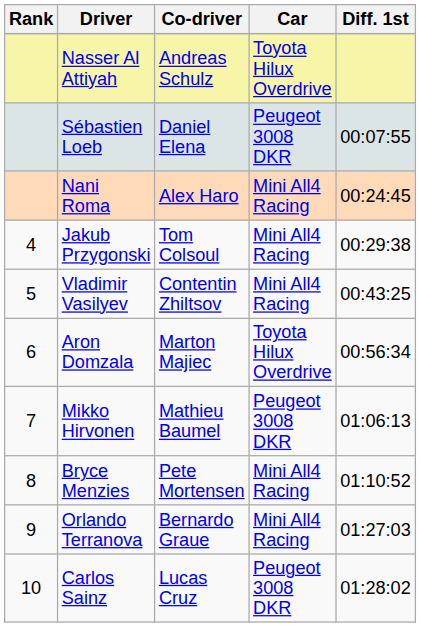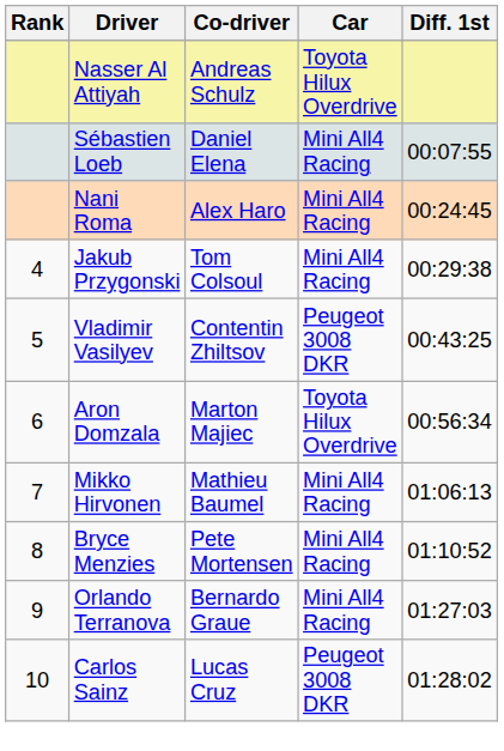Sébastien Loeb | Car: Peugeot 3008 DKR -> Mini All4 Racing
Vladimir Vasilyev | Car: Mini All4 Racing -> Peugeot 3008 DKR
Mikko Hirvonen | Car: Peugeot 3008 DKR -> Mini All4 Racing
